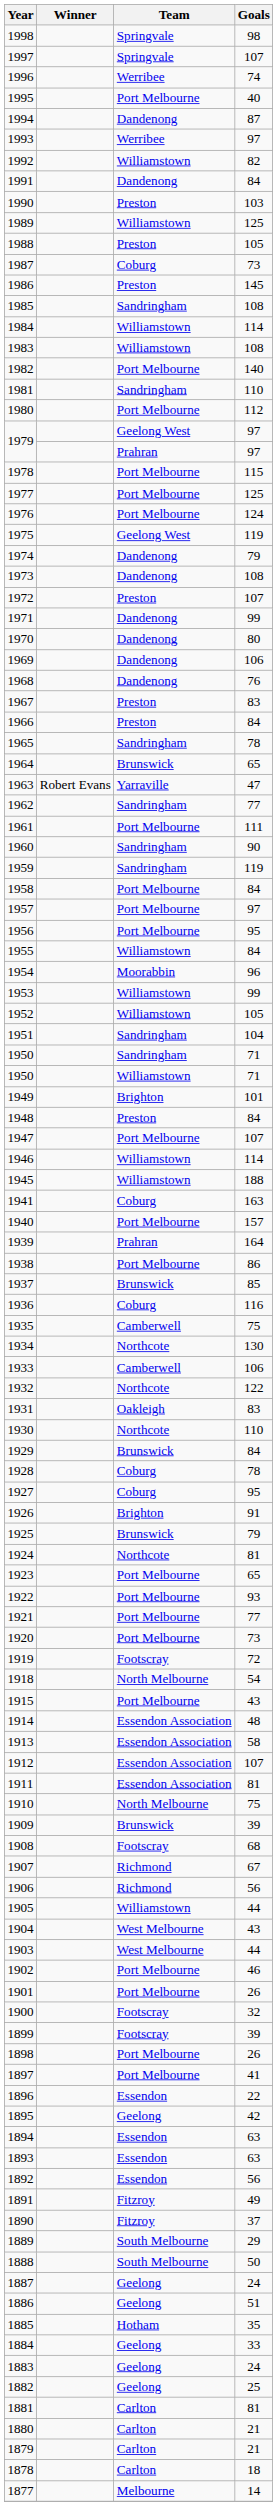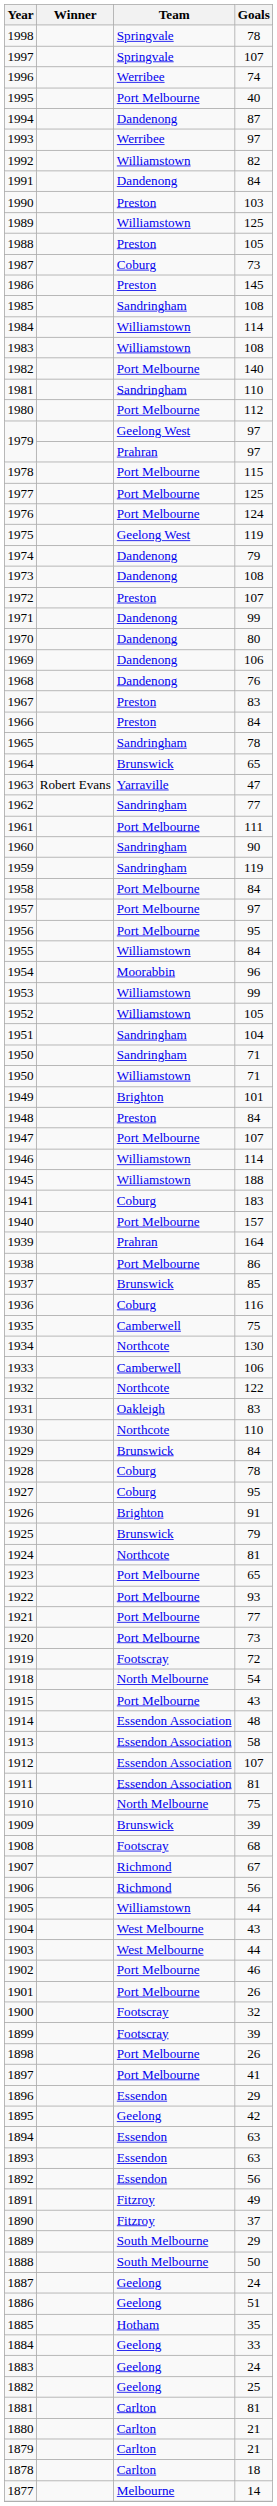1998 | Goals: 98 -> 78
1941 | Goals: 163 -> 183
1896 | Goals: 22 -> 29
